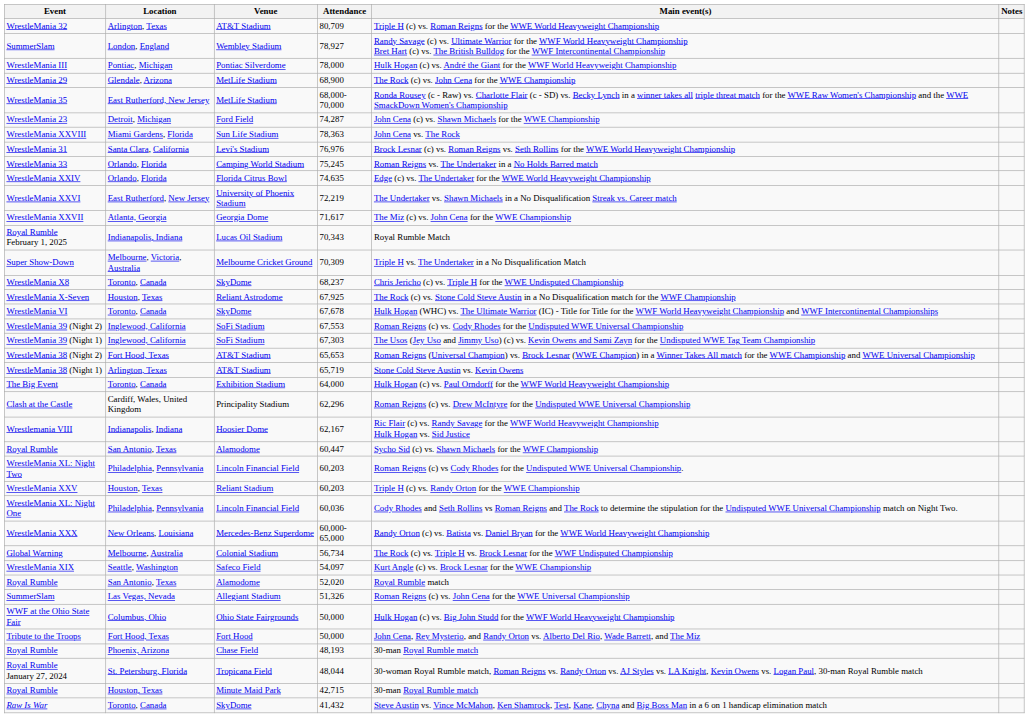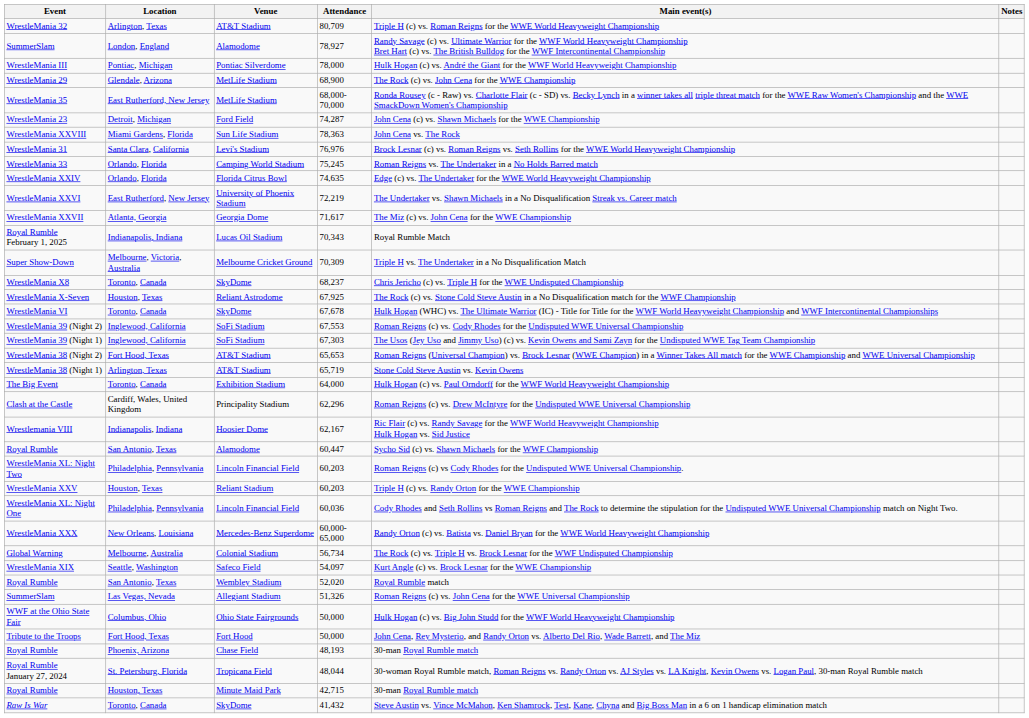78,927 | Venue: Wembley Stadium -> Alamodome
52,020 | Venue: Alamodome -> Wembley Stadium
